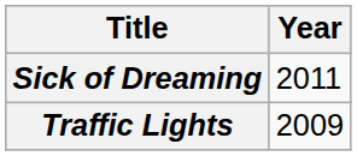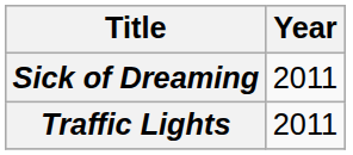Traffic Lights | Year: 2009 -> 2011
